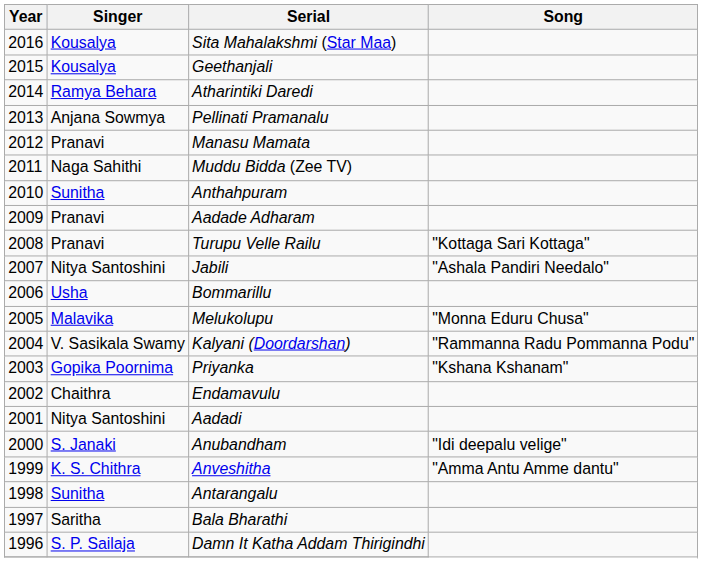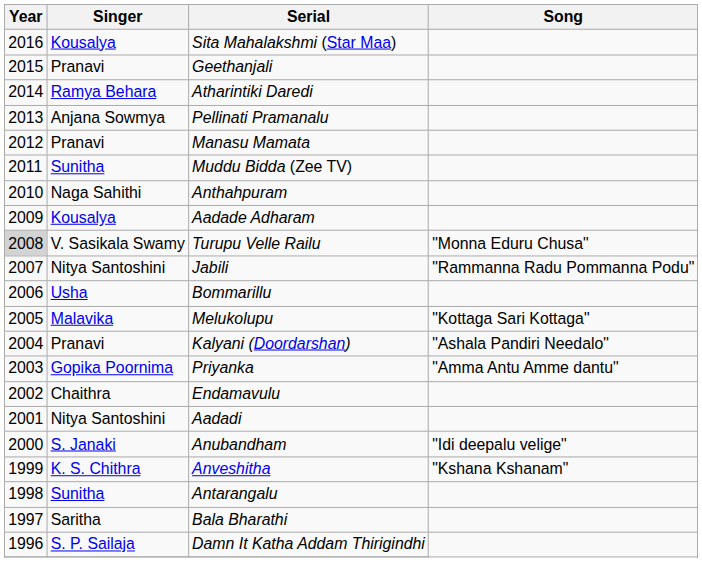Geethanjali | Singer: Kousalya -> Pranavi
Muddu Bidda (Zee TV) | Singer: Naga Sahithi -> Sunitha
Anthahpuram | Singer: Sunitha -> Naga Sahithi
Aadade Adharam | Singer: Pranavi -> Kousalya
Turupu Velle Railu | Year: no background -> lightgrey background
Turupu Velle Railu | Singer: Pranavi -> V. Sasikala Swamy
Turupu Velle Railu | Song: "Kottaga Sari Kottaga" -> "Monna Eduru Chusa"
Jabili | Song: "Ashala Pandiri Needalo" -> "Rammanna Radu Pommanna Podu"
Melukolupu | Song: "Monna Eduru Chusa" -> "Kottaga Sari Kottaga"
Kalyani (Doordarshan) | Singer: V. Sasikala Swamy -> Pranavi
Kalyani (Doordarshan) | Song: "Rammanna Radu Pommanna Podu" -> "Ashala Pandiri Needalo"
Priyanka | Song: "Kshana Kshanam" -> "Amma Antu Amme dantu"
Anveshitha | Song: "Amma Antu Amme dantu" -> "Kshana Kshanam"
